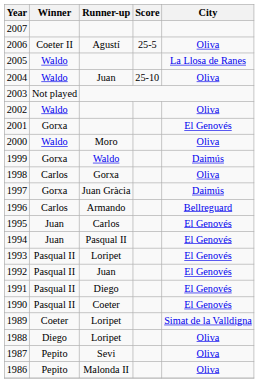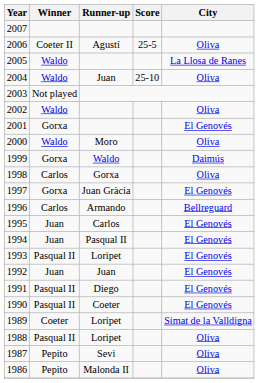1997 | City: Daimús -> El Genovés
1992 | Winner: Pasqual II -> Juan
1988 | Winner: Diego -> Pasqual II
